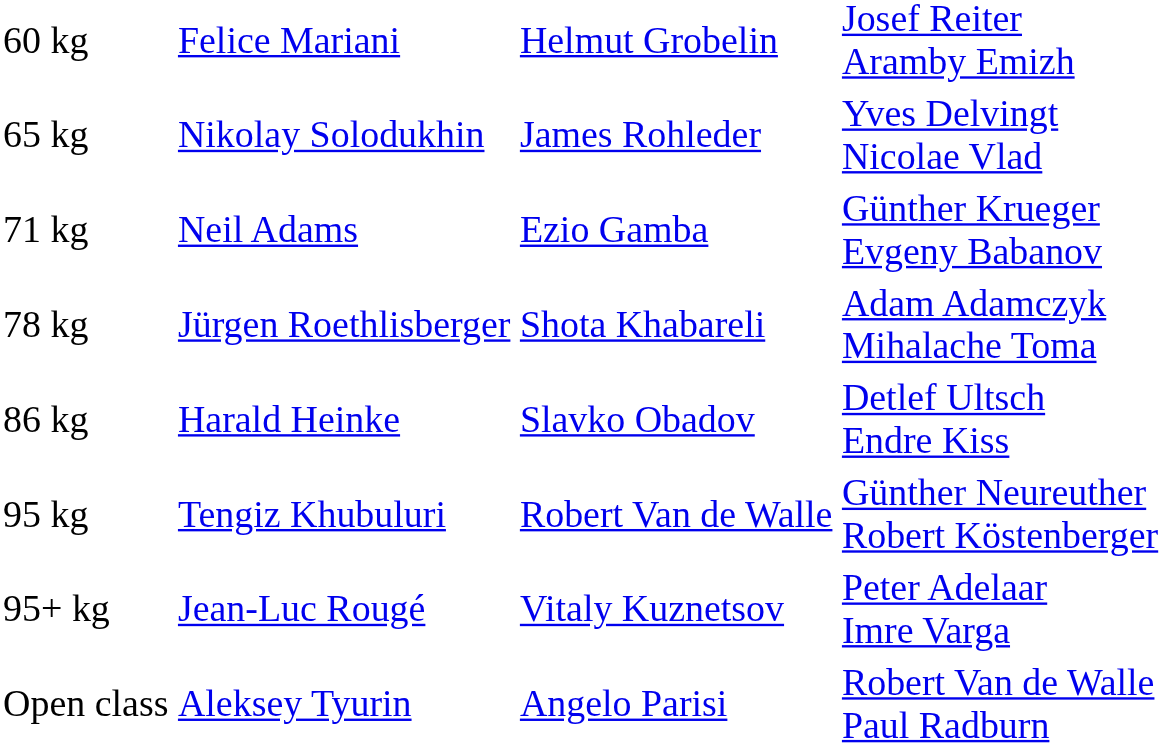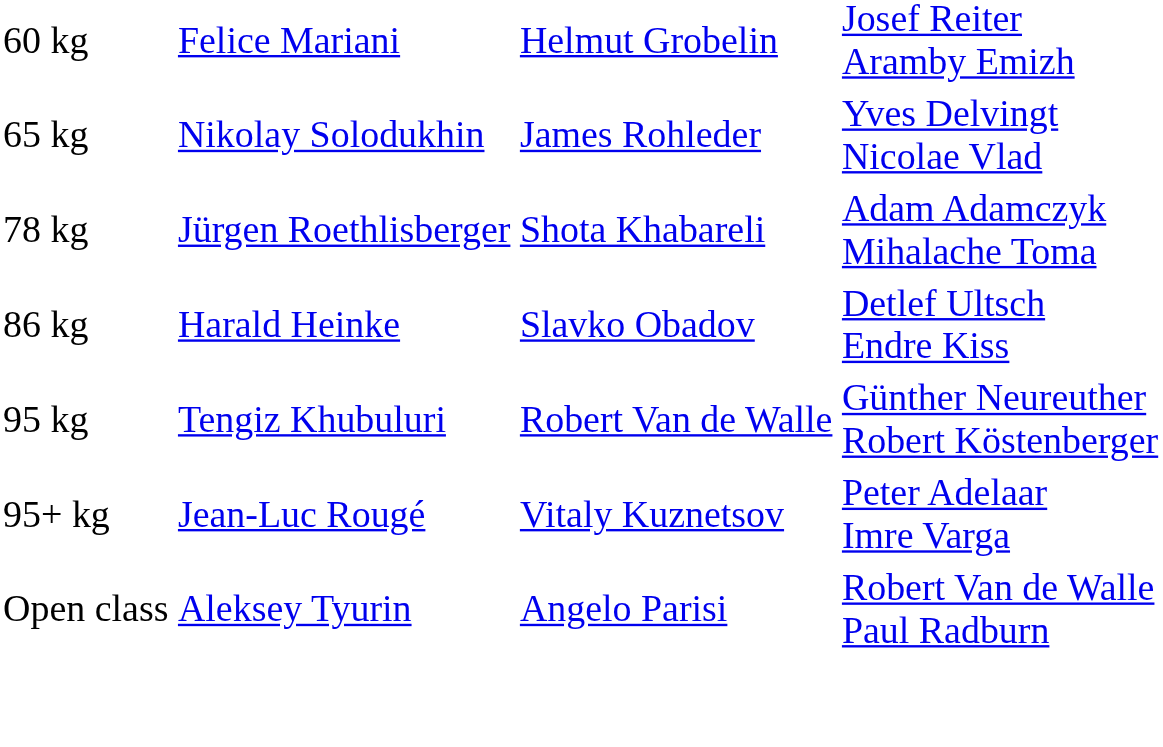- row: 71 kg | Neil Adams | Ezio Gamba | Günther Krueger Evgeny Babanov
